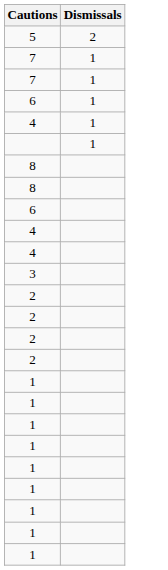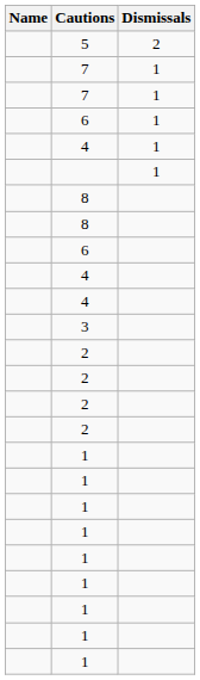+ column: Name
